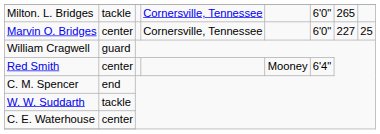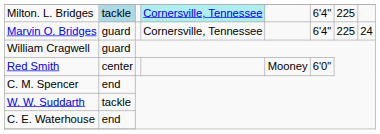Milton. L. Bridges | column 2: no background -> lightblue background
Milton. L. Bridges | column 4: no background -> paleturquoise background
Milton. L. Bridges | column 6: 6'0" -> 6'4"
Milton. L. Bridges | column 7: 265 -> 225
Marvin O. Bridges | column 2: center -> guard
Marvin O. Bridges | column 6: 6'0" -> 6'4"
Marvin O. Bridges | column 7: 227 -> 225
Marvin O. Bridges | column 8: 25 -> 24
Red Smith | column 6: 6'4" -> 6'0"
C. E. Waterhouse | column 2: center -> end
